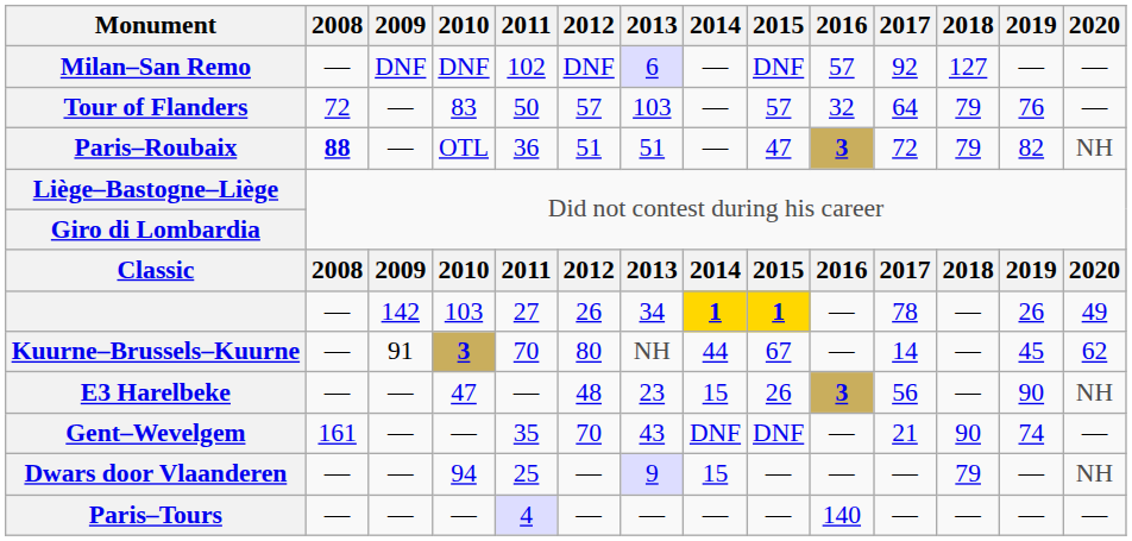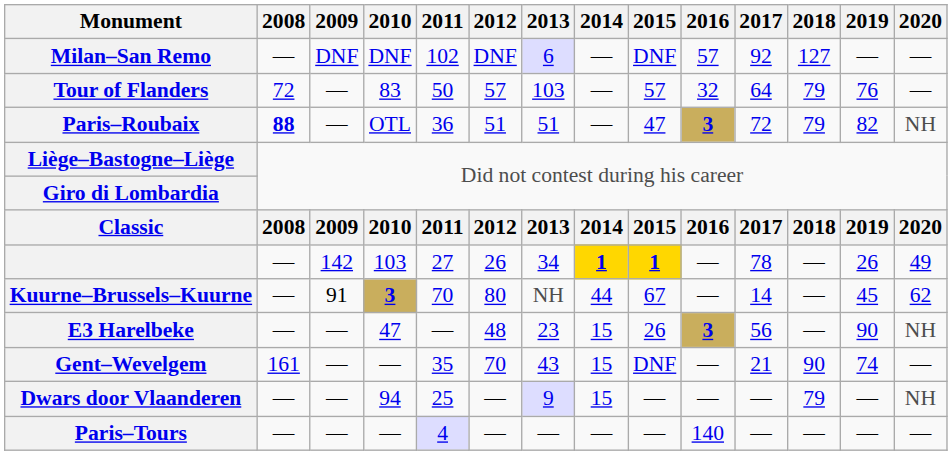Gent–Wevelgem | 2014: DNF -> 15
